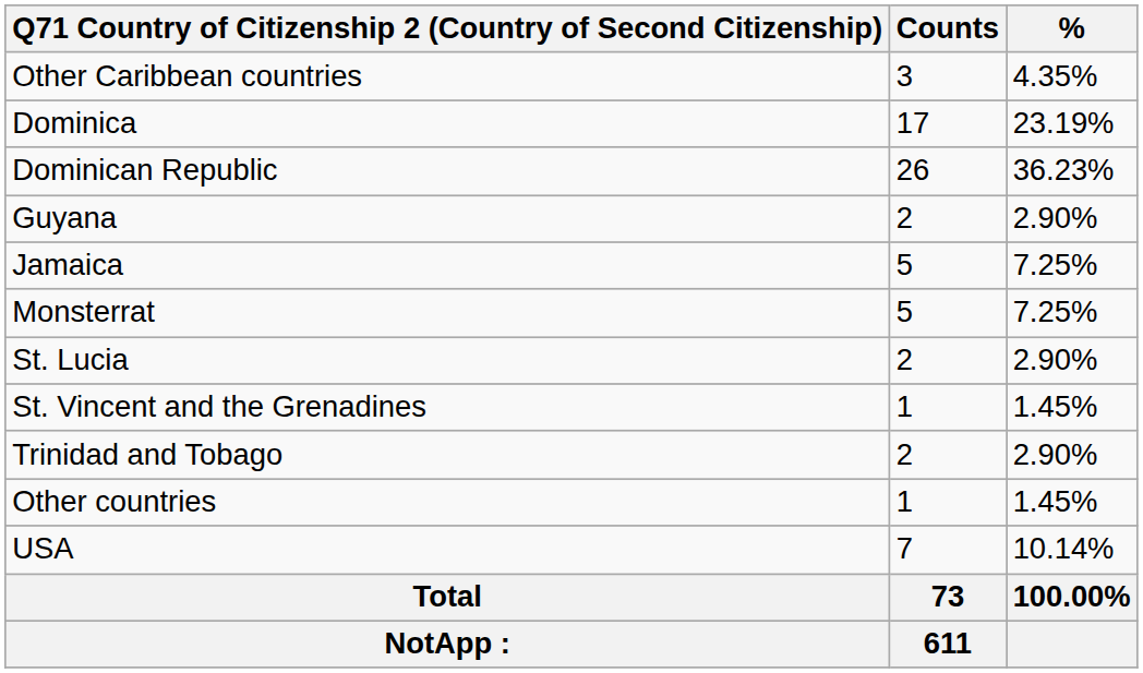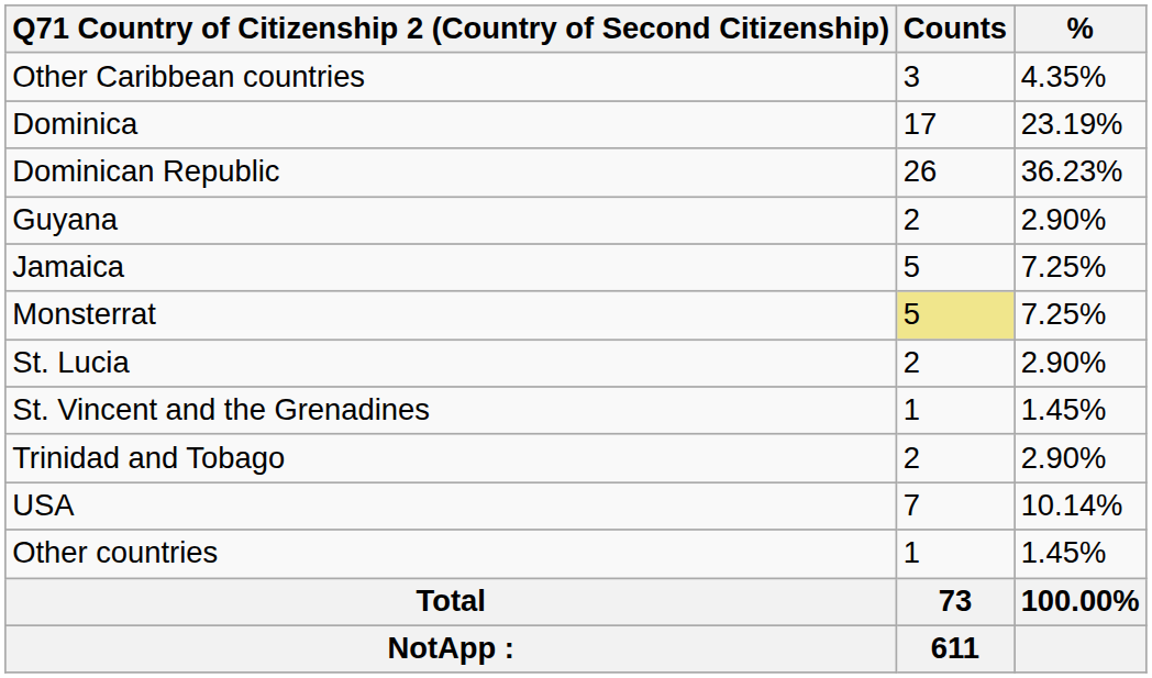Monsterrat | Counts: no background -> khaki background
rows swapped: USA <-> Other countries
